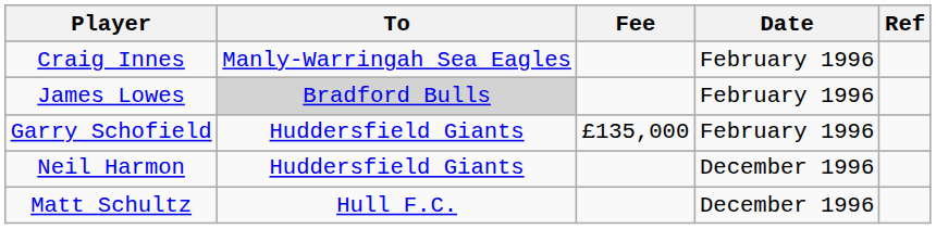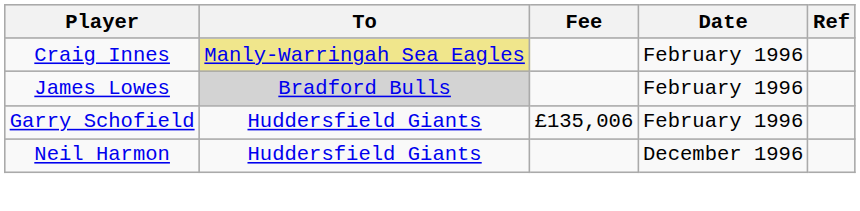Craig Innes | To: no background -> khaki background
Garry Schofield | Fee: £135,000 -> £135,006
- row: Matt Schultz | Hull F.C. | December 1996
